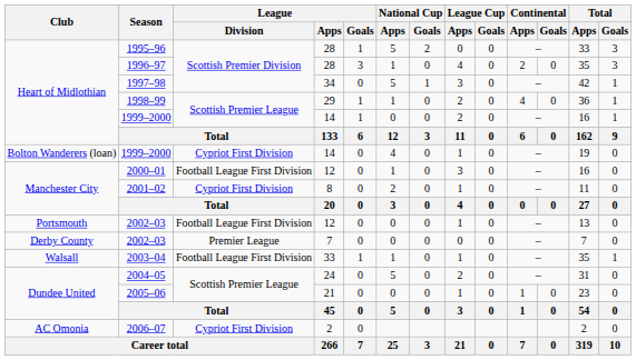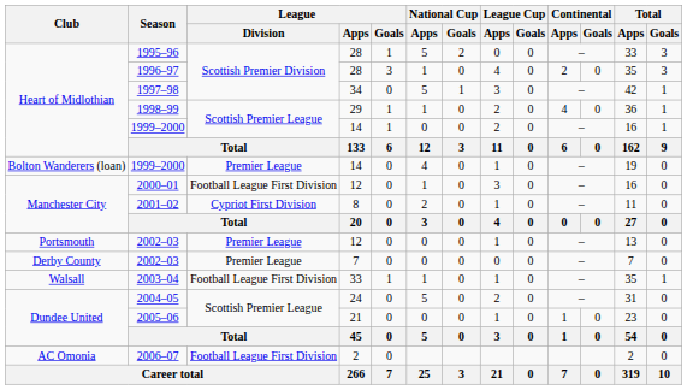Bolton Wanderers (loan) / 1999–2000 | League / Division: Cypriot First Division -> Premier League
Portsmouth / 2002–03 | League / Division: Football League First Division -> Premier League
2006–07 | League / Division: Cypriot First Division -> Football League First Division
